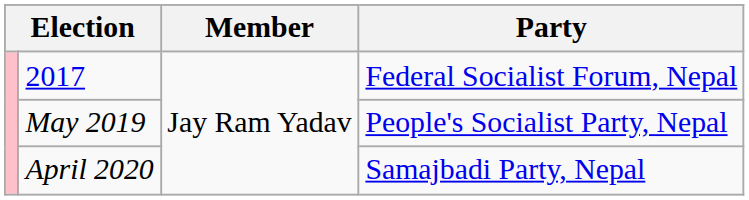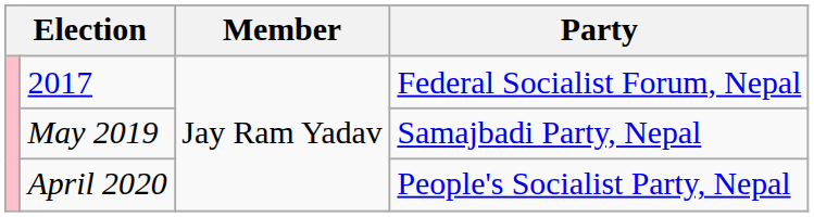May 2019 | Party: People's Socialist Party, Nepal -> Samajbadi Party, Nepal
April 2020 | Party: Samajbadi Party, Nepal -> People's Socialist Party, Nepal
